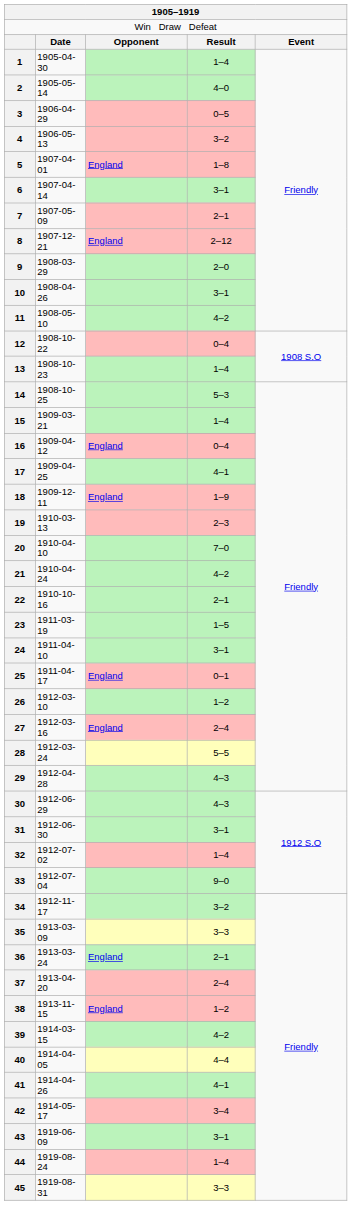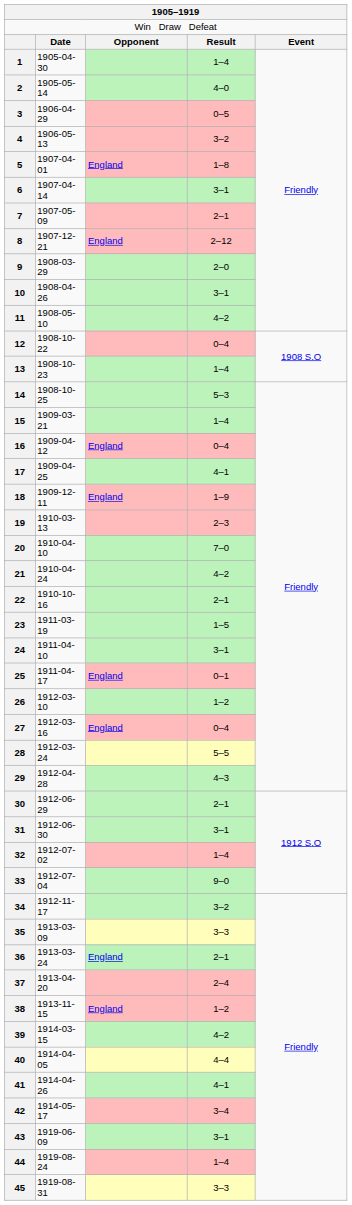27 | column 4: 2–4 -> 0–4
30 | column 4: 4–3 -> 2–1
